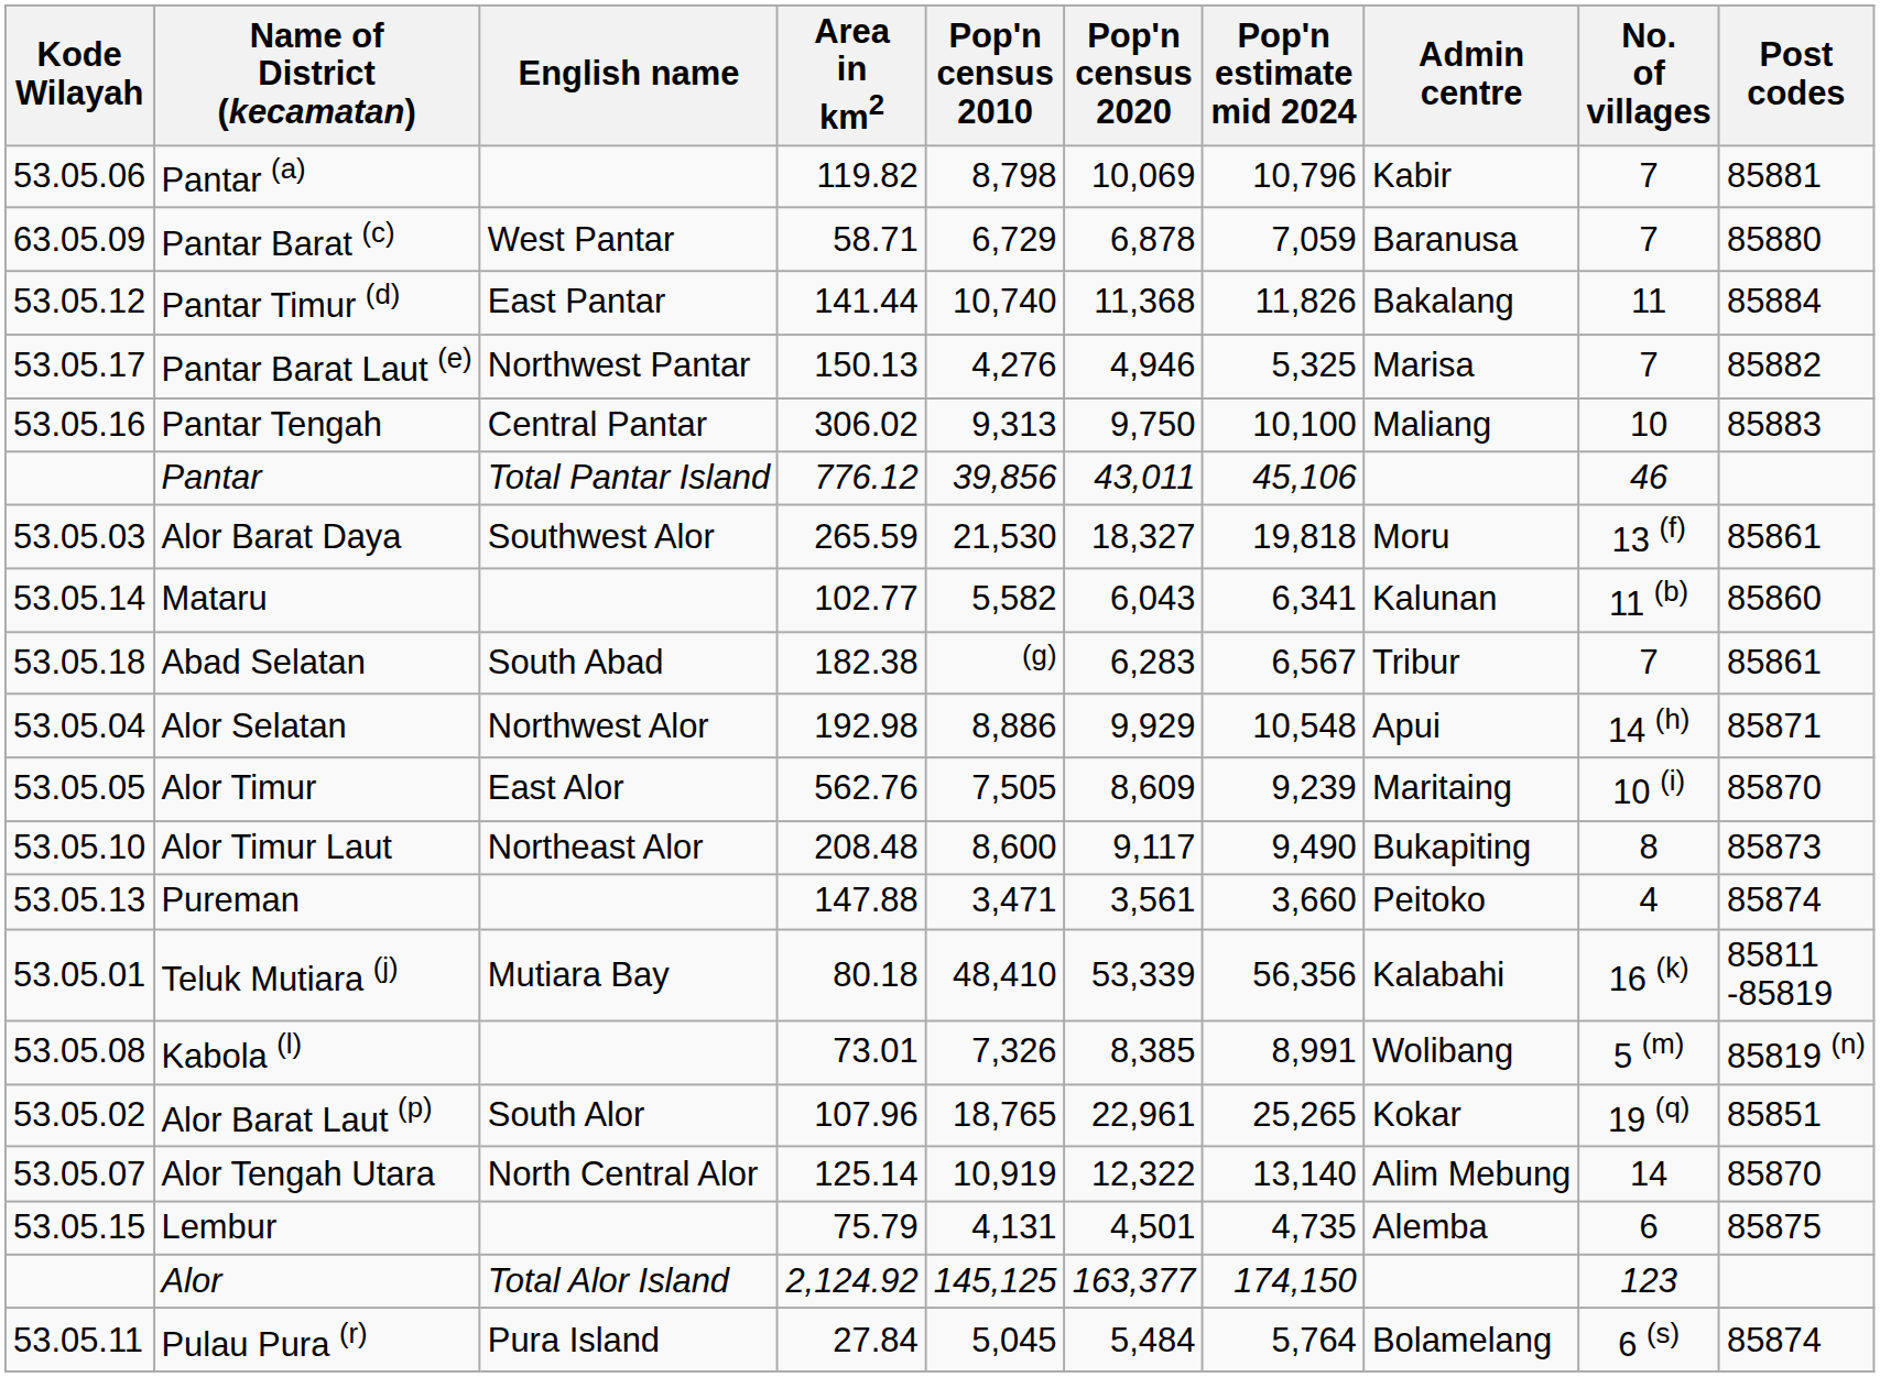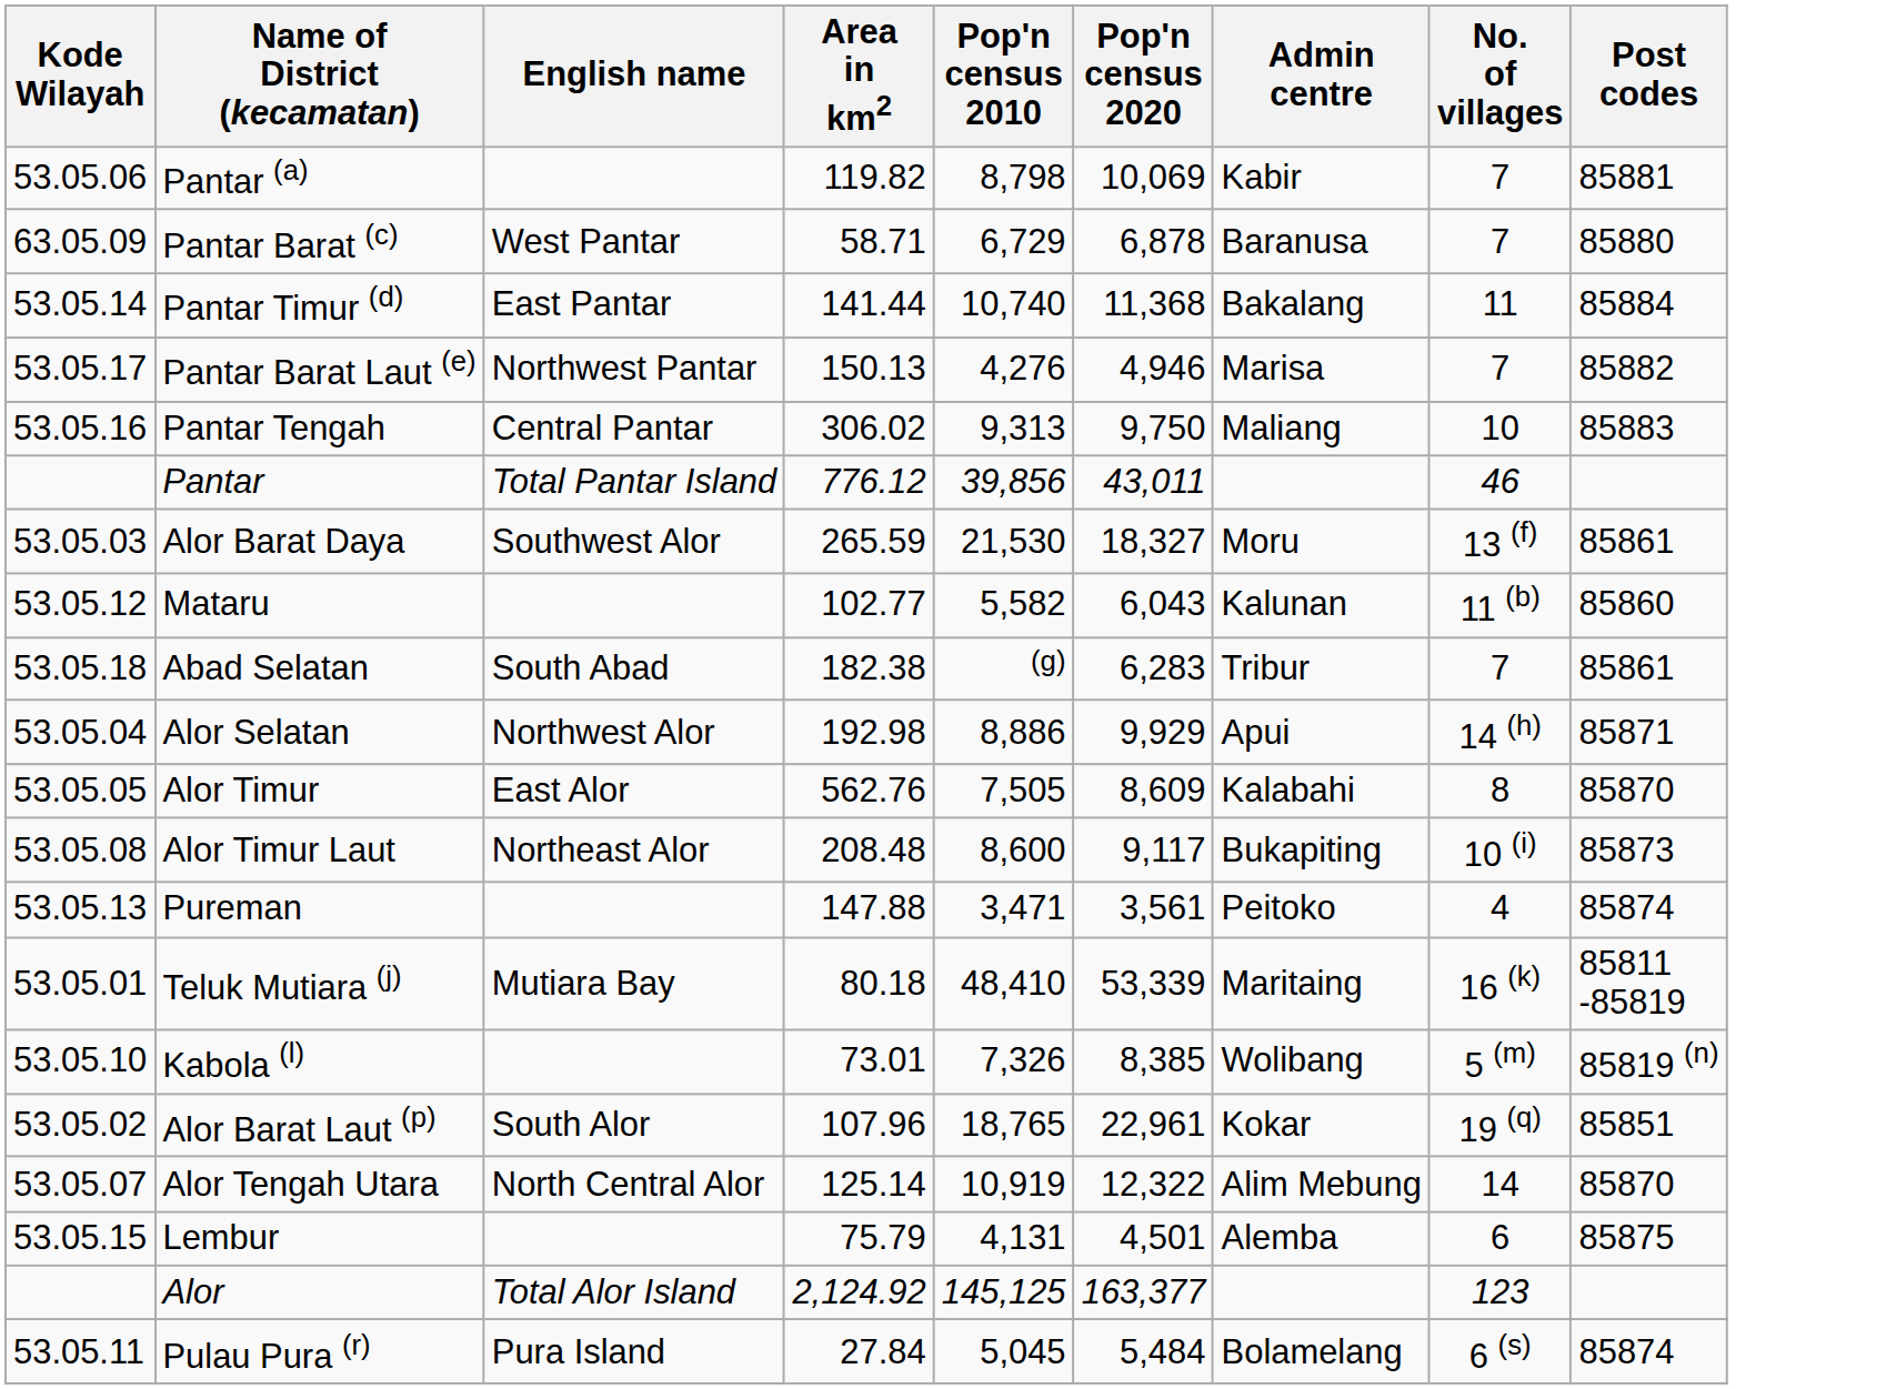- column: Pop'n estimate mid 2024 | 10,796 | 7,059 | 11,826 | 5,325 | 10,100 | 45,106 | 19,818 | 6,341 | 6,567 | 10,548 | 9,239 | 9,490 | 3,660 | 56,356 | 8,991 | 25,265 | 13,140 | 4,735 | 174,150 | 5,764
Pantar Timur (d) | Kode Wilayah: 53.05.12 -> 53.05.14
Mataru | Kode Wilayah: 53.05.14 -> 53.05.12
Alor Timur | Admin centre: Maritaing -> Kalabahi
Alor Timur | No. of villages: 10 (i) -> 8
Alor Timur Laut | Kode Wilayah: 53.05.10 -> 53.05.08
Alor Timur Laut | No. of villages: 8 -> 10 (i)
Teluk Mutiara (j) | Admin centre: Kalabahi -> Maritaing
Kabola (l) | Kode Wilayah: 53.05.08 -> 53.05.10
